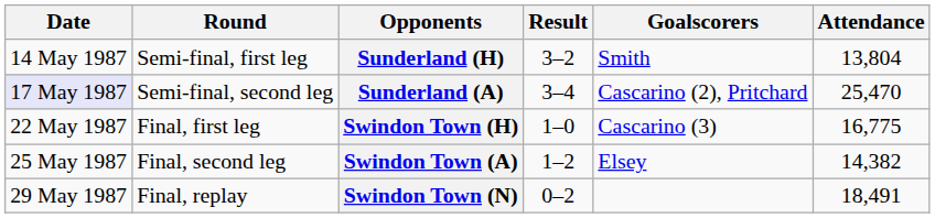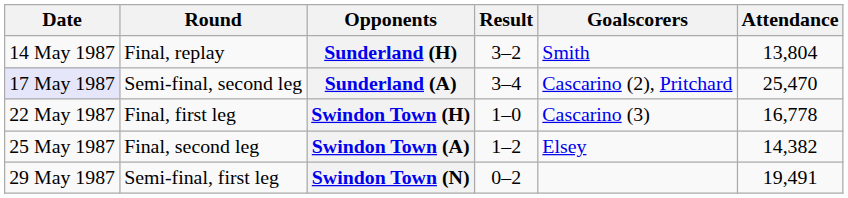Sunderland (H) | Round: Semi-final, first leg -> Final, replay
Swindon Town (H) | Attendance: 16,775 -> 16,778
Swindon Town (N) | Round: Final, replay -> Semi-final, first leg
Swindon Town (N) | Attendance: 18,491 -> 19,491
